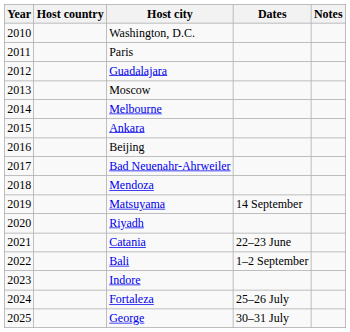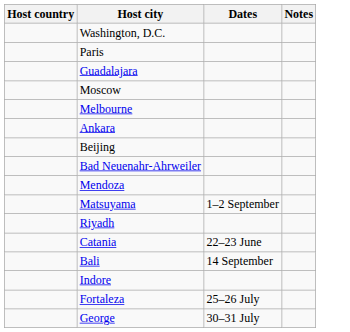- column: Year | 2010 | 2011 | 2012 | 2013 | 2014 | 2015 | 2016 | 2017 | 2018 | 2019 | 2020 | 2021 | 2022 | 2023 | 2024 | 2025
Matsuyama | Dates: 14 September -> 1–2 September
Bali | Dates: 1–2 September -> 14 September
